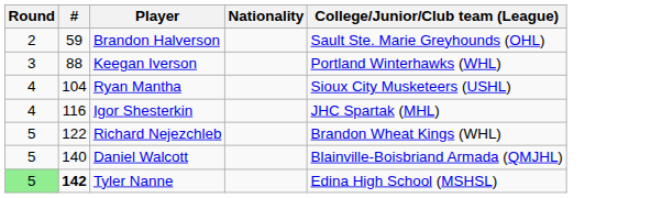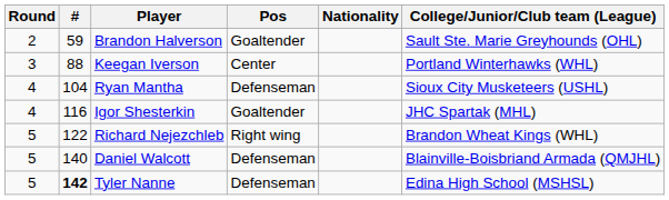+ column: Pos | Goaltender | Center | Defenseman | Goaltender | Right wing | Defenseman | Defenseman
Tyler Nanne | Round: lightgreen background -> no background
